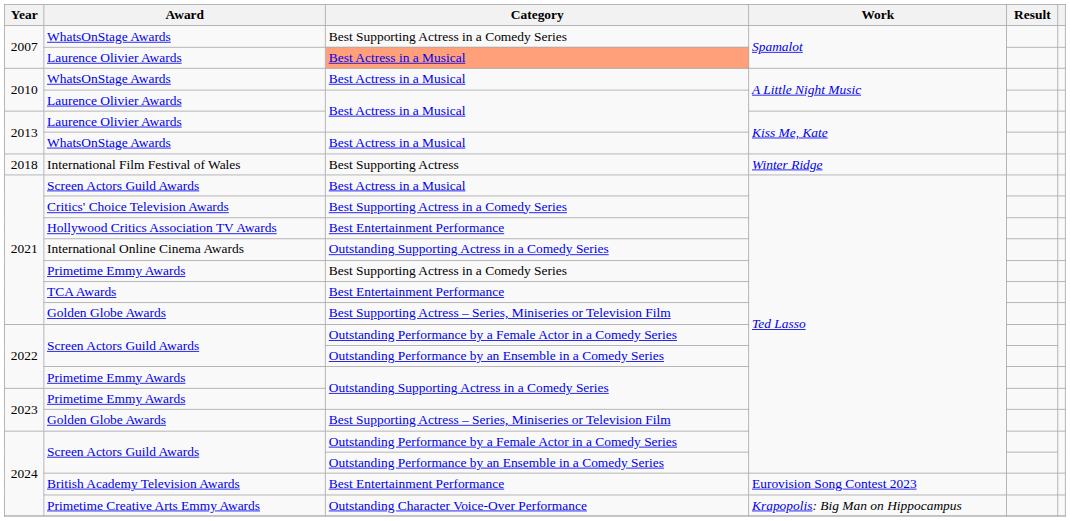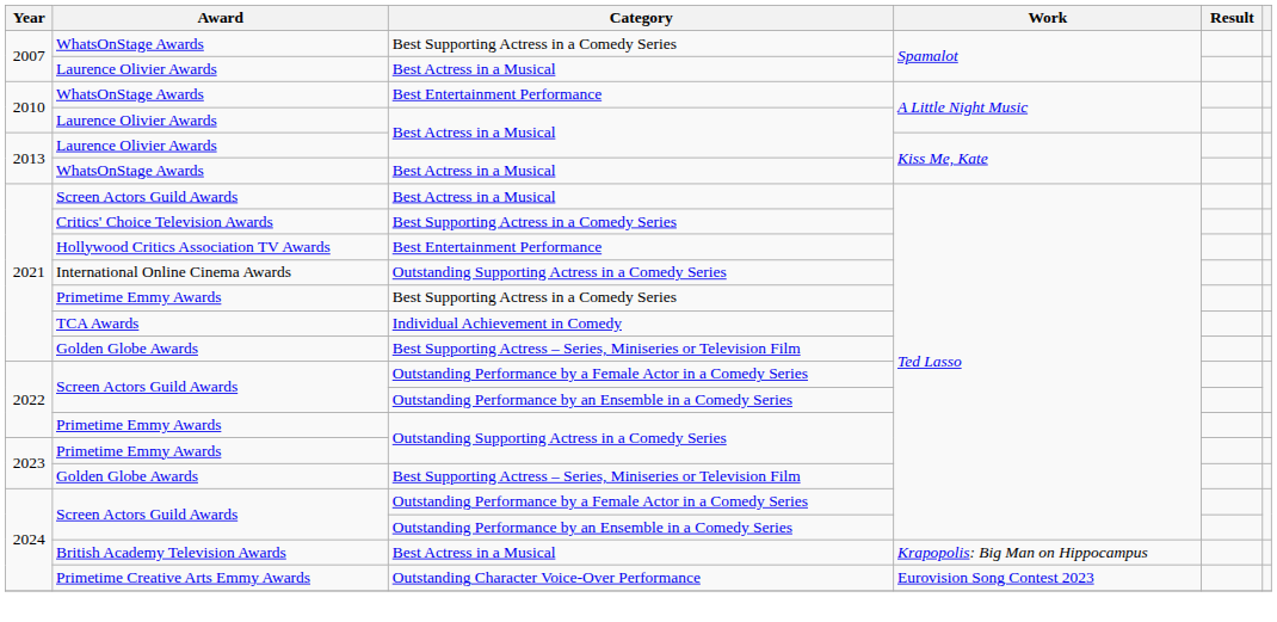2007 / Laurence Olivier Awards | Category: lightsalmon background -> no background
2010 / WhatsOnStage Awards | Category: Best Actress in a Musical -> Best Entertainment Performance
- row: 2018 | International Film Festival of Wales | Best Supporting Actress | Winter Ridge
TCA Awards | Category: Best Entertainment Performance -> Individual Achievement in Comedy
British Academy Television Awards | Category: Best Entertainment Performance -> Best Actress in a Musical
British Academy Television Awards | Work: Eurovision Song Contest 2023 -> Krapopolis: Big Man on Hippocampus
Primetime Creative Arts Emmy Awards | Work: Krapopolis: Big Man on Hippocampus -> Eurovision Song Contest 2023
